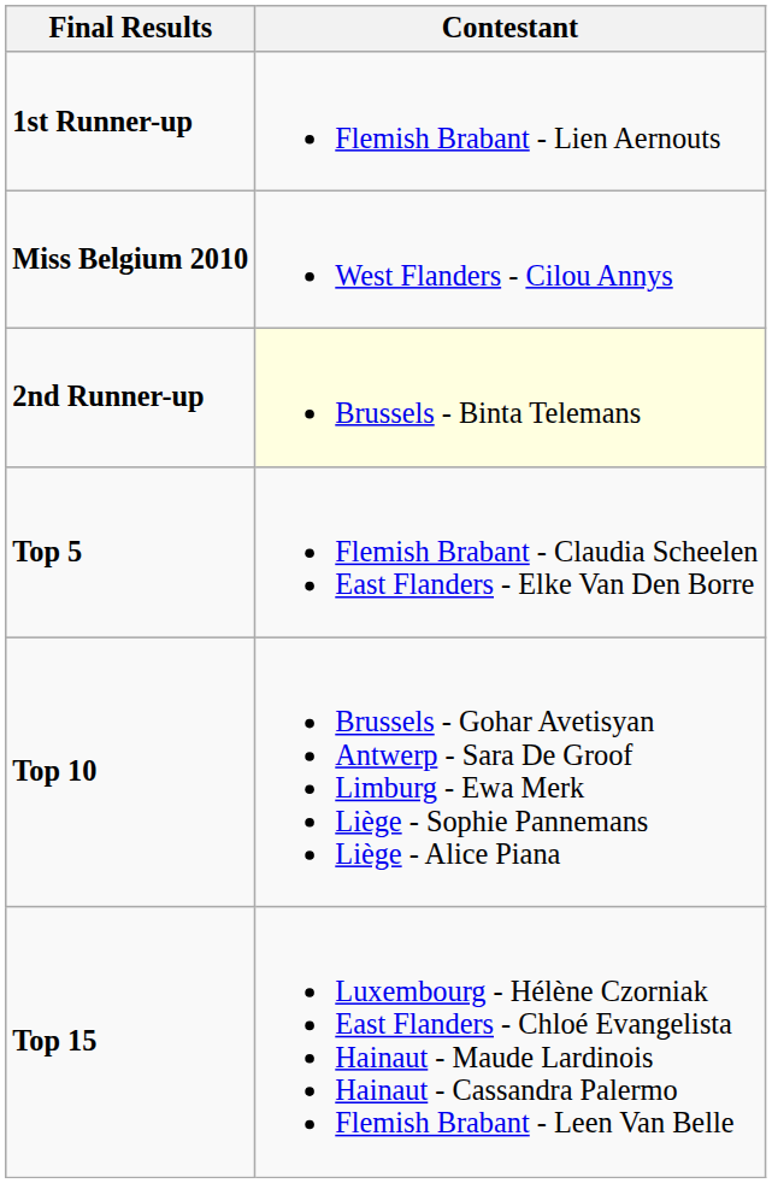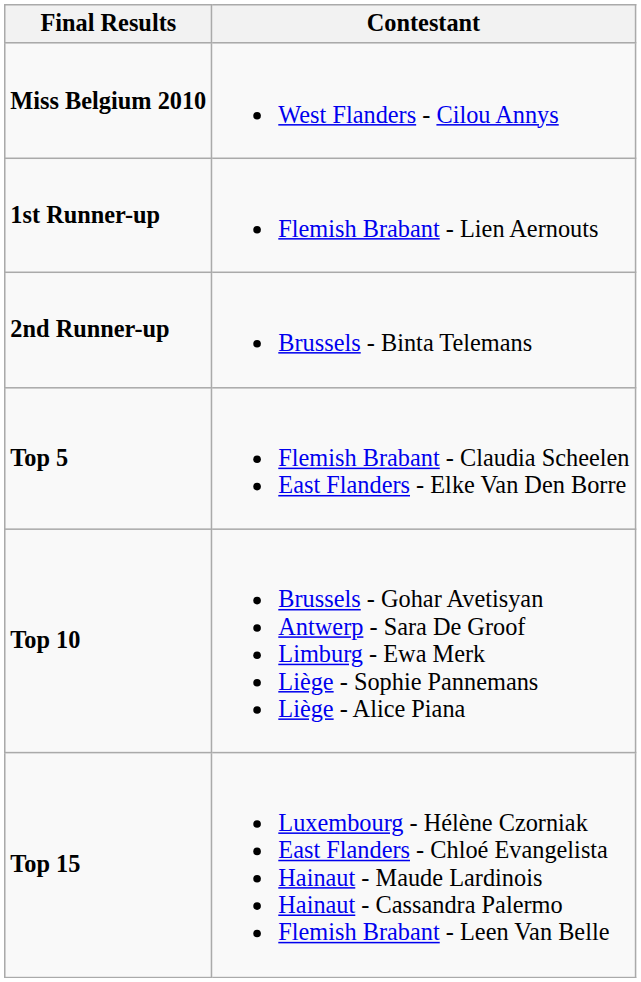rows swapped: Miss Belgium 2010 <-> 1st Runner-up
2nd Runner-up | Contestant: lightyellow background -> no background
